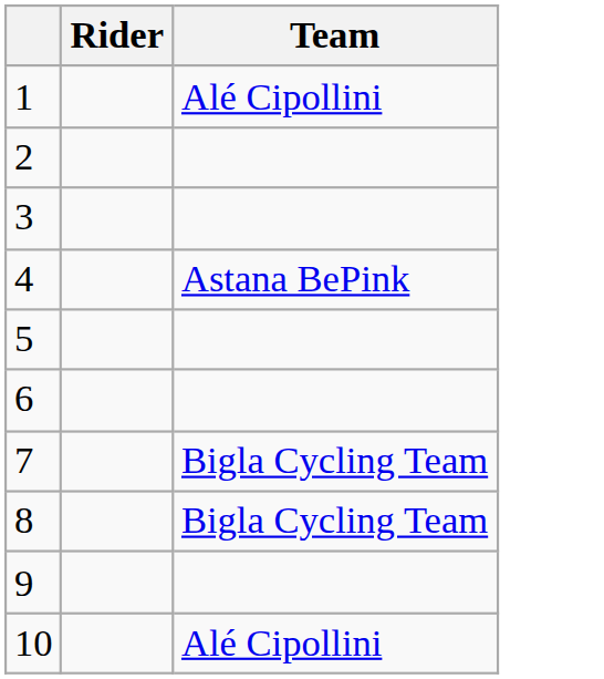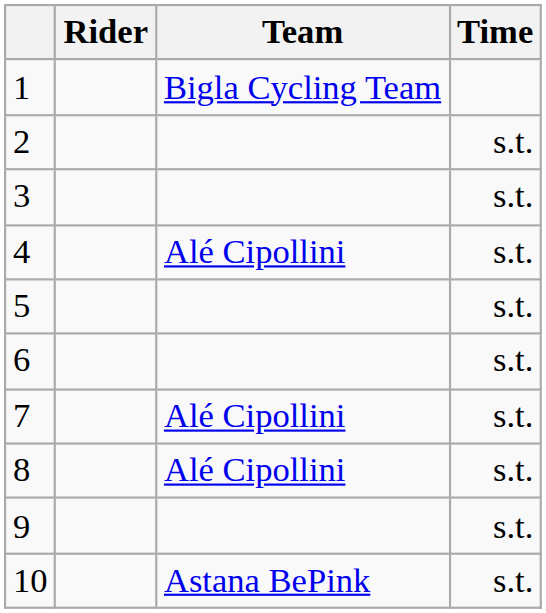+ column: Time | s.t. | s.t. | s.t. | s.t. | s.t. | s.t. | s.t. | s.t. | s.t.
1 | Team: Alé Cipollini -> Bigla Cycling Team
4 | Team: Astana BePink -> Alé Cipollini
7 | Team: Bigla Cycling Team -> Alé Cipollini
8 | Team: Bigla Cycling Team -> Alé Cipollini
10 | Team: Alé Cipollini -> Astana BePink
